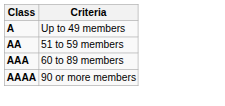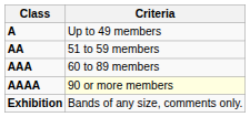AAAA | Criteria: no background -> lightyellow background
+ row: Exhibition | Bands of any size, comments only.
